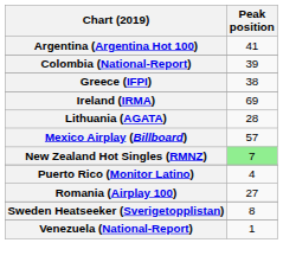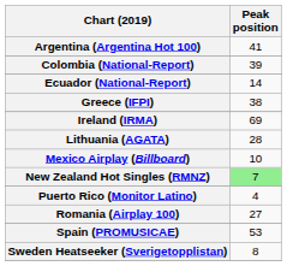+ row: Ecuador (National-Report) | 14
Mexico Airplay (Billboard) | Peak position: 57 -> 10
+ row: Spain (PROMUSICAE) | 53
- row: Venezuela (National-Report) | 1
